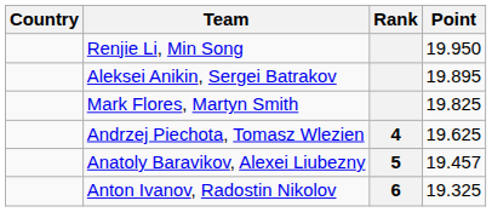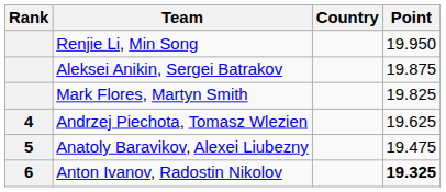columns swapped: Rank <-> Country
Aleksei Anikin, Sergei Batrakov | Point: 19.895 -> 19.875
Anatoly Baravikov, Alexei Liubezny | Point: 19.457 -> 19.475
Anton Ivanov, Radostin Nikolov | Point: normal -> bold
